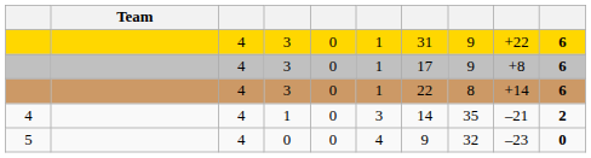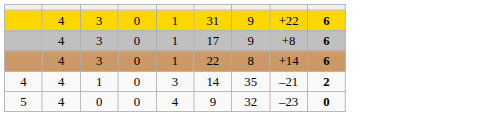- column: Team
